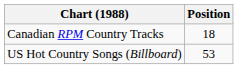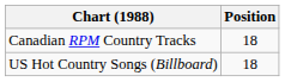US Hot Country Songs (Billboard) | Position: 53 -> 18
